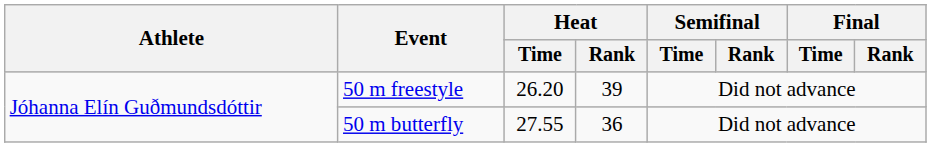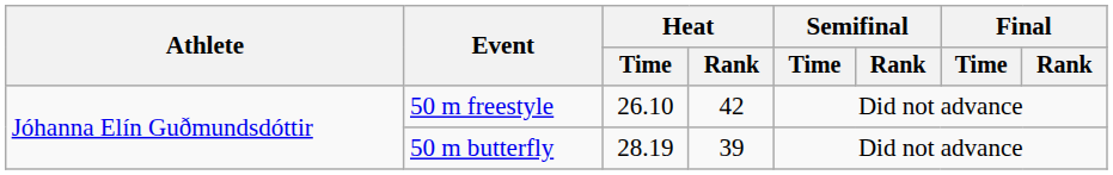50 m freestyle | Heat / Time: 26.20 -> 26.10
50 m freestyle | Heat / Rank: 39 -> 42
50 m butterfly | Heat / Time: 27.55 -> 28.19
50 m butterfly | Heat / Rank: 36 -> 39
